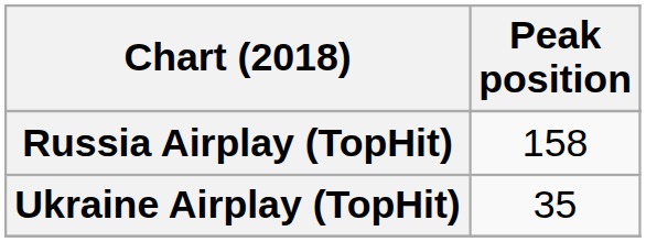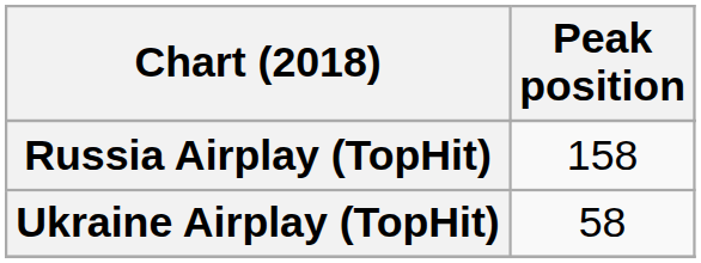Ukraine Airplay (TopHit) | Peak position: 35 -> 58
